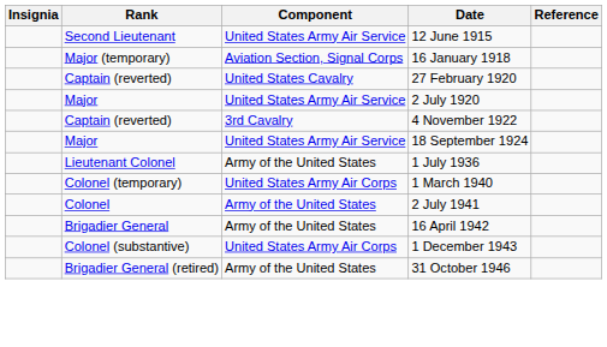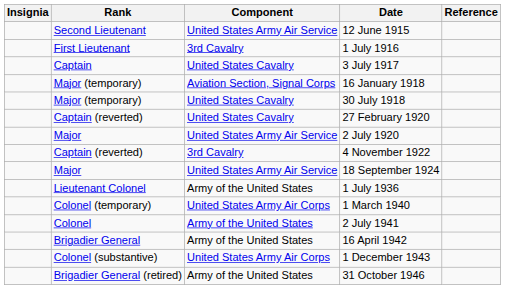+ row: First Lieutenant | 3rd Cavalry | 1 July 1916
+ row: Captain | United States Cavalry | 3 July 1917
+ row: Major (temporary) | United States Cavalry | 30 July 1918
